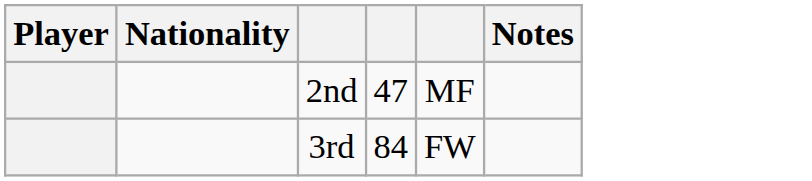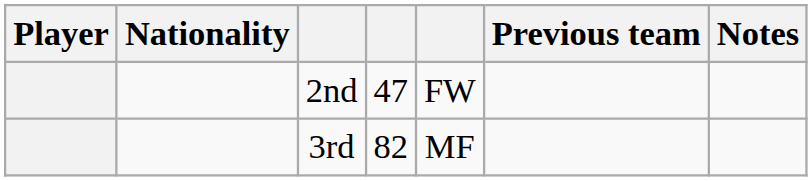+ column: Previous team
2nd | column 5: MF -> FW
3rd | column 4: 84 -> 82
3rd | column 5: FW -> MF
